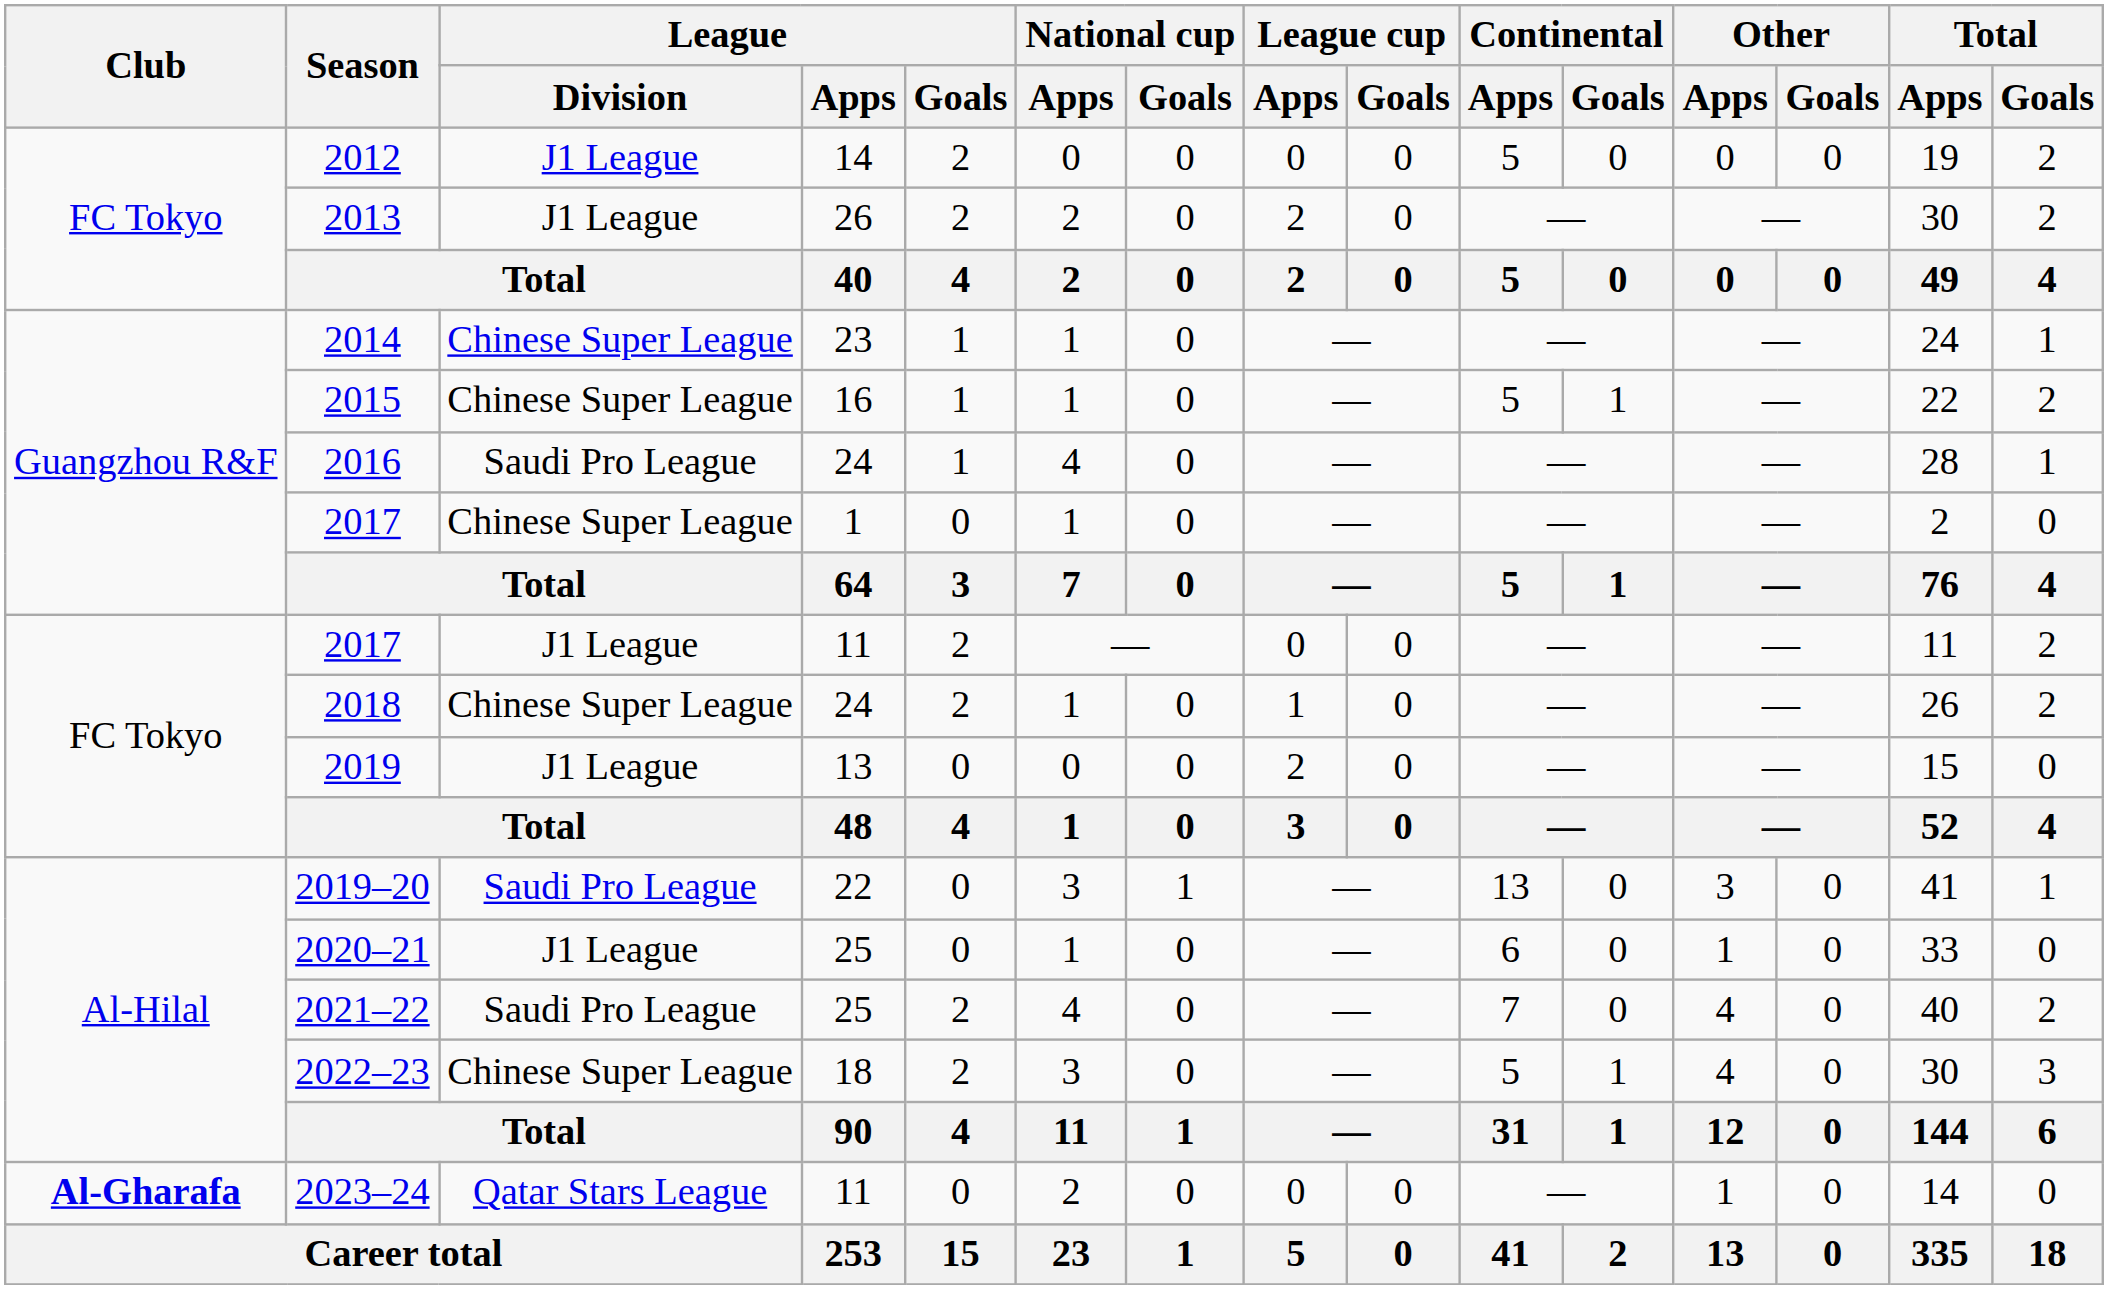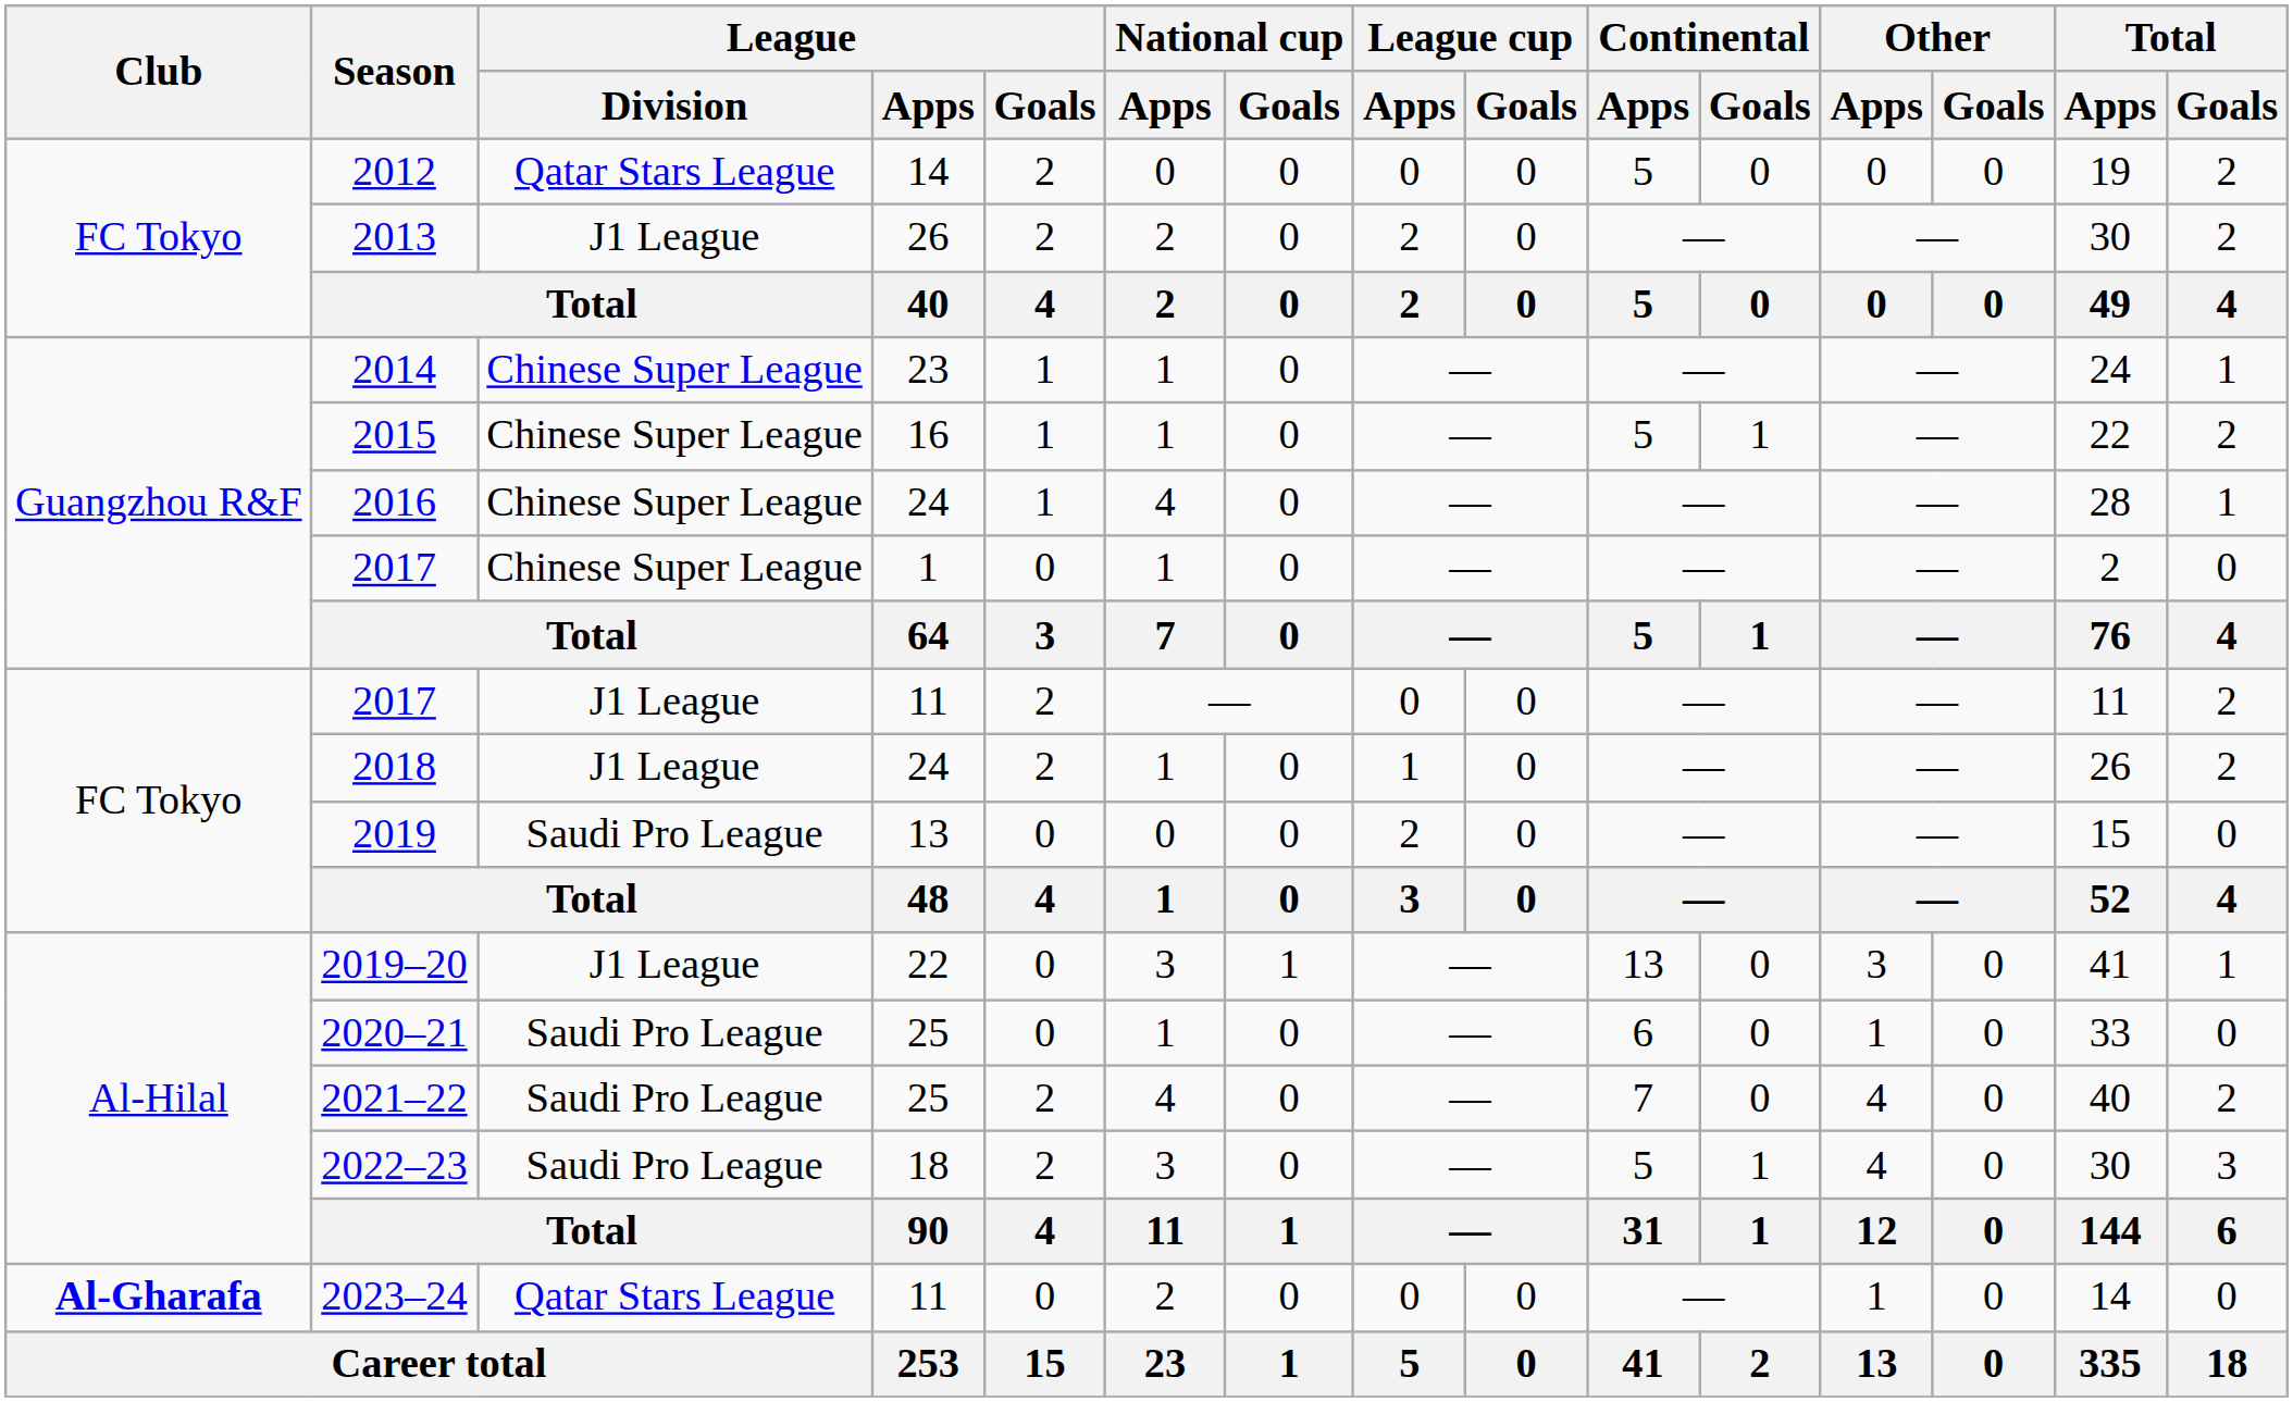2012 | League / Division: J1 League -> Qatar Stars League
2016 | League / Division: Saudi Pro League -> Chinese Super League
2018 | League / Division: Chinese Super League -> J1 League
2019 | League / Division: J1 League -> Saudi Pro League
2019–20 | League / Division: Saudi Pro League -> J1 League
2020–21 | League / Division: J1 League -> Saudi Pro League
2022–23 | League / Division: Chinese Super League -> Saudi Pro League
